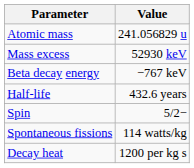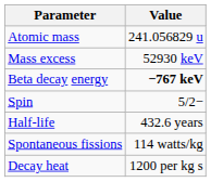Beta decay energy | Value: normal -> bold
rows swapped: Spin <-> Half-life
